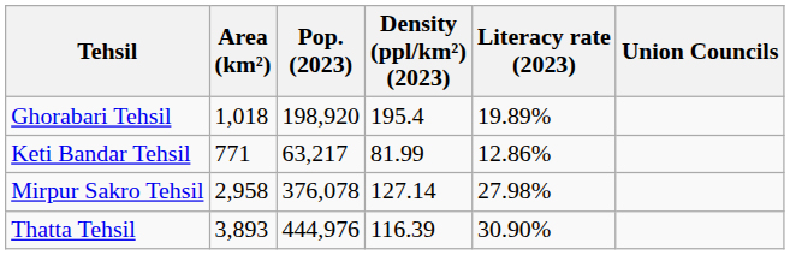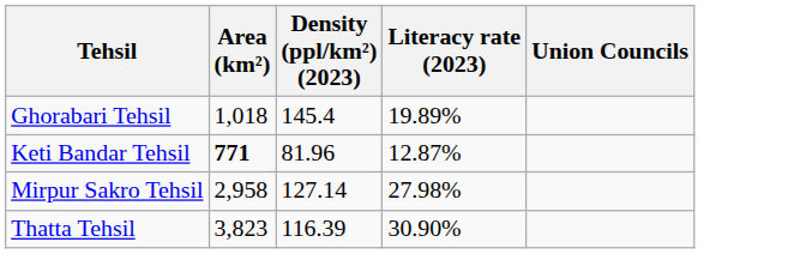- column: Pop. (2023) | 198,920 | 63,217 | 376,078 | 444,976
Ghorabari Tehsil | Density (ppl/km²) (2023): 195.4 -> 145.4
Keti Bandar Tehsil | Area (km²): normal -> bold
Keti Bandar Tehsil | Density (ppl/km²) (2023): 81.99 -> 81.96
Keti Bandar Tehsil | Literacy rate (2023): 12.86% -> 12.87%
Thatta Tehsil | Area (km²): 3,893 -> 3,823
